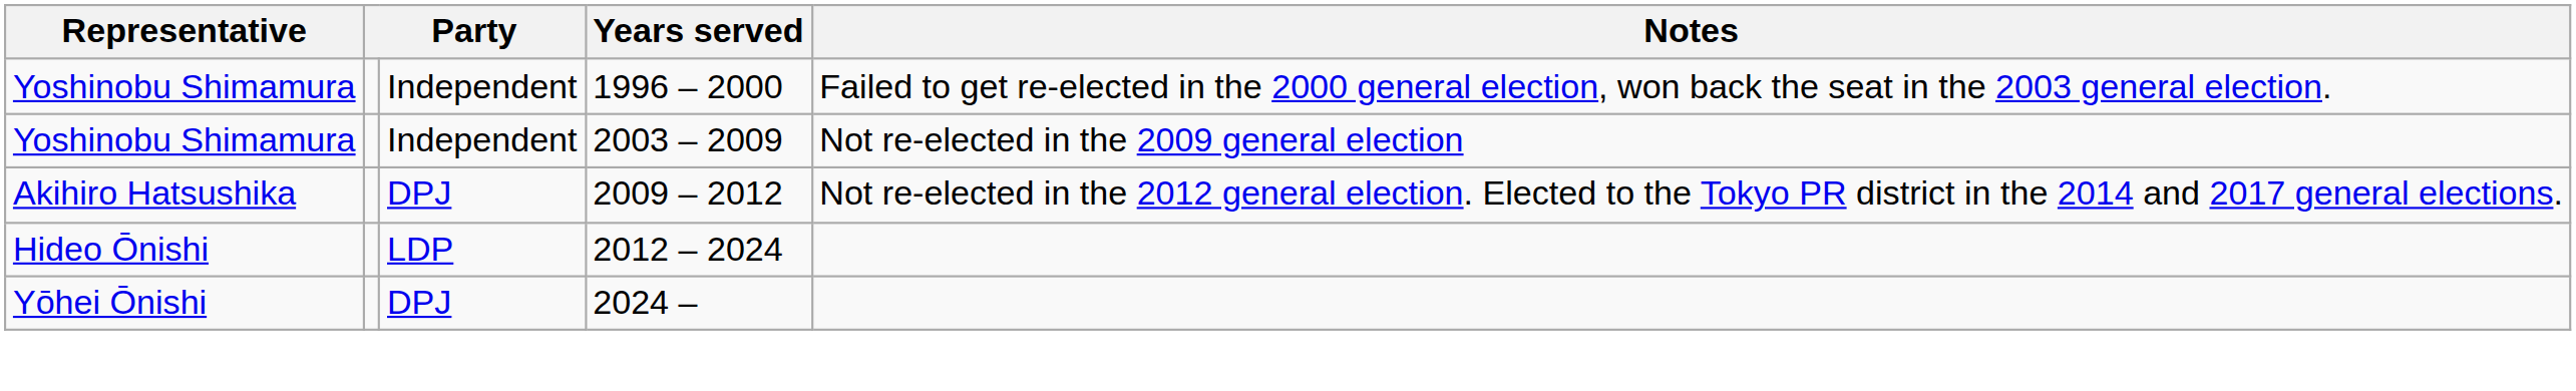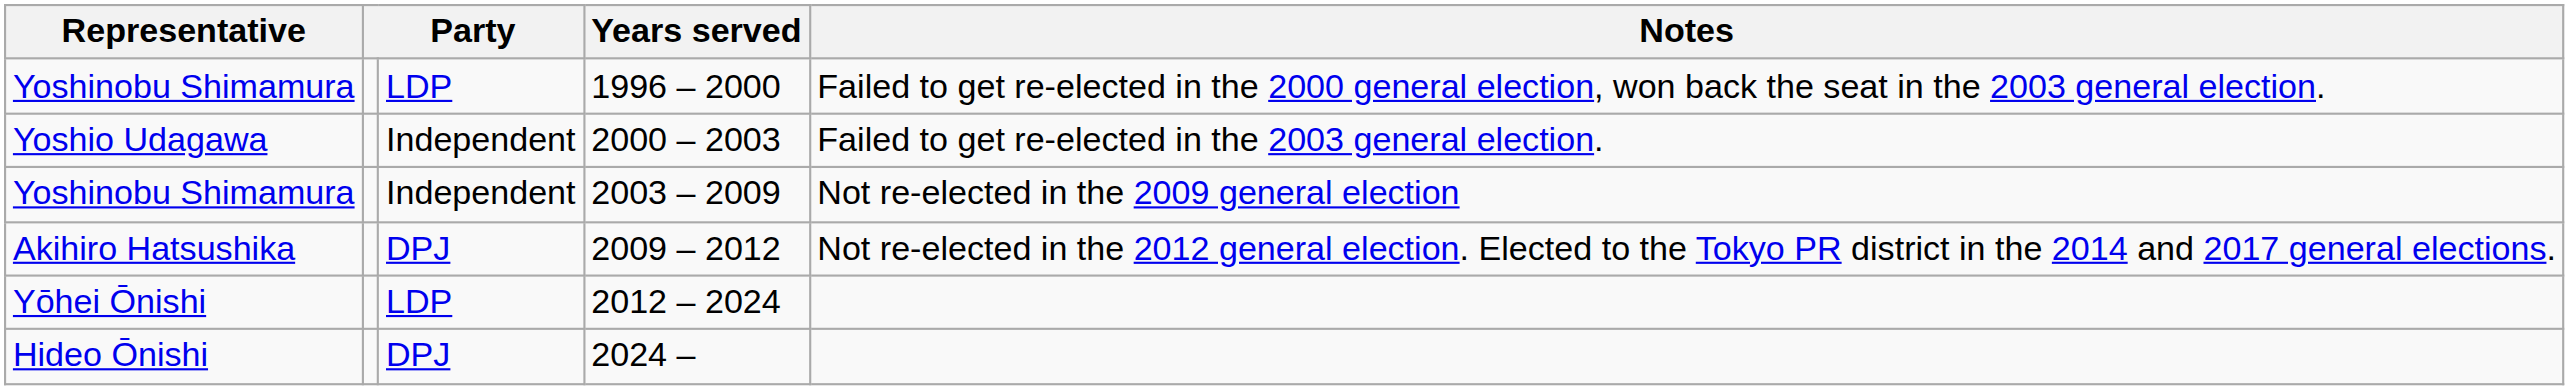1996 – 2000 | column 3: Independent -> LDP
+ row: Yoshio Udagawa | Independent | 2000 – 2003 | Failed to get re-elected in the 2003 general election.
2012 – 2024 | Representative: Hideo Ōnishi -> Yōhei Ōnishi
2024 – | Representative: Yōhei Ōnishi -> Hideo Ōnishi
